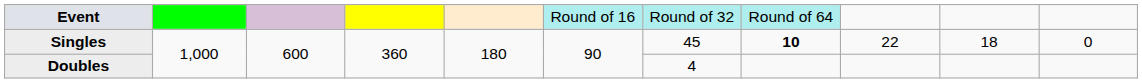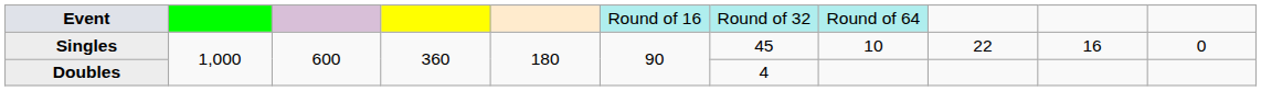Singles | column 8: bold -> normal
Singles | column 10: 18 -> 16
